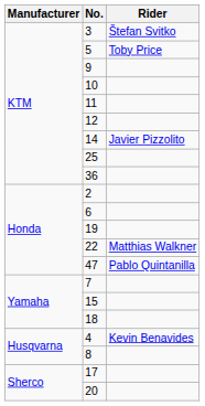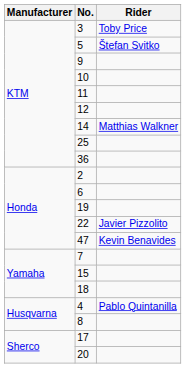3 | Rider: Štefan Svitko -> Toby Price
5 | Rider: Toby Price -> Štefan Svitko
14 | Rider: Javier Pizzolito -> Matthias Walkner
22 | Rider: Matthias Walkner -> Javier Pizzolito
47 | Rider: Pablo Quintanilla -> Kevin Benavides
4 | Rider: Kevin Benavides -> Pablo Quintanilla
